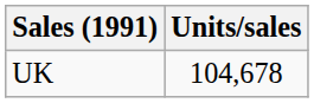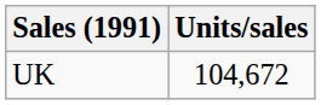UK | Units/sales: 104,678 -> 104,672
